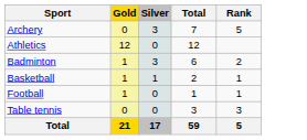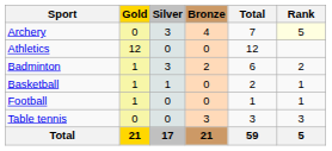+ column: Bronze | 4 | 0 | 2 | 0 | 0 | 3 | 21
Archery | Rank: no background -> lightyellow background
